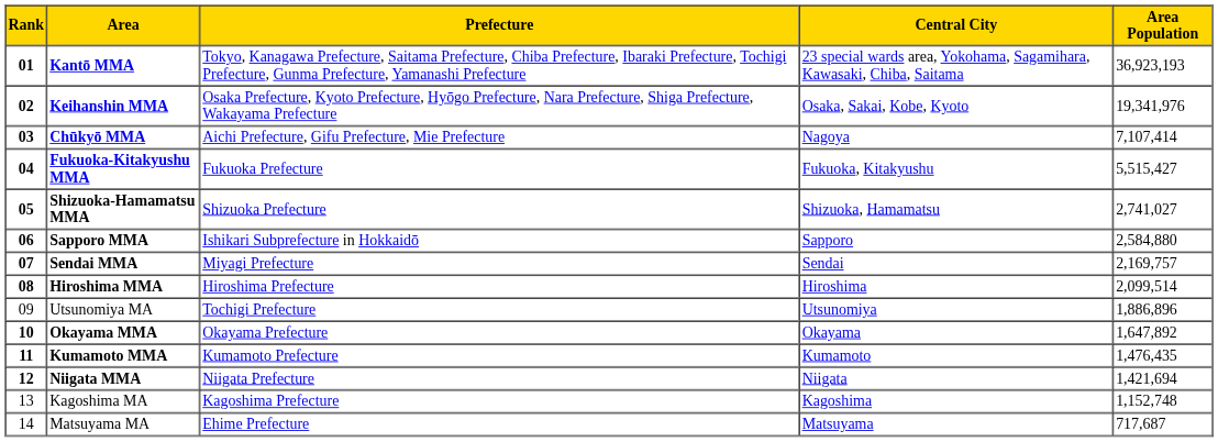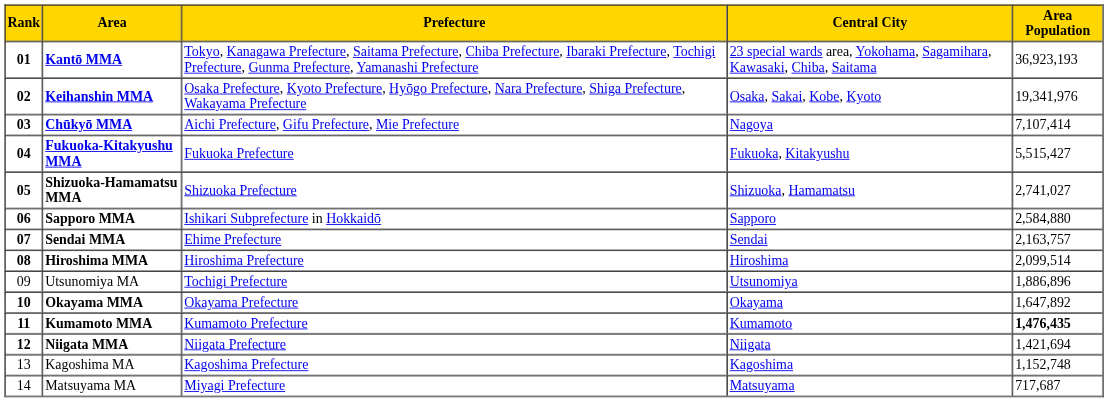Sendai MMA | Prefecture: Miyagi Prefecture -> Ehime Prefecture
Sendai MMA | Area Population: 2,169,757 -> 2,163,757
Kumamoto MMA | Area Population: normal -> bold
Matsuyama MA | Prefecture: Ehime Prefecture -> Miyagi Prefecture
